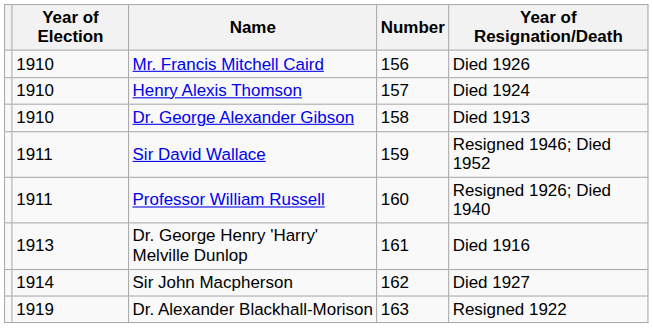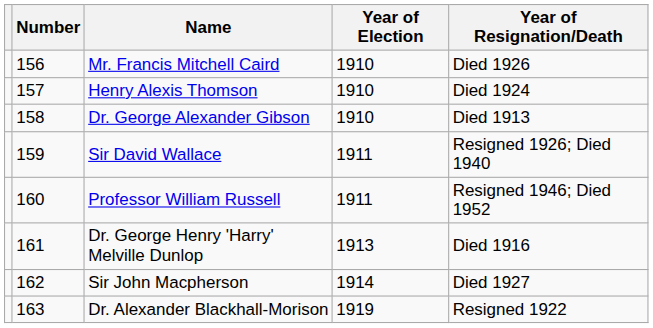columns swapped: Number <-> Year of Election
Sir David Wallace | Year of Resignation/Death: Resigned 1946; Died 1952 -> Resigned 1926; Died 1940
Professor William Russell | Year of Resignation/Death: Resigned 1926; Died 1940 -> Resigned 1946; Died 1952
